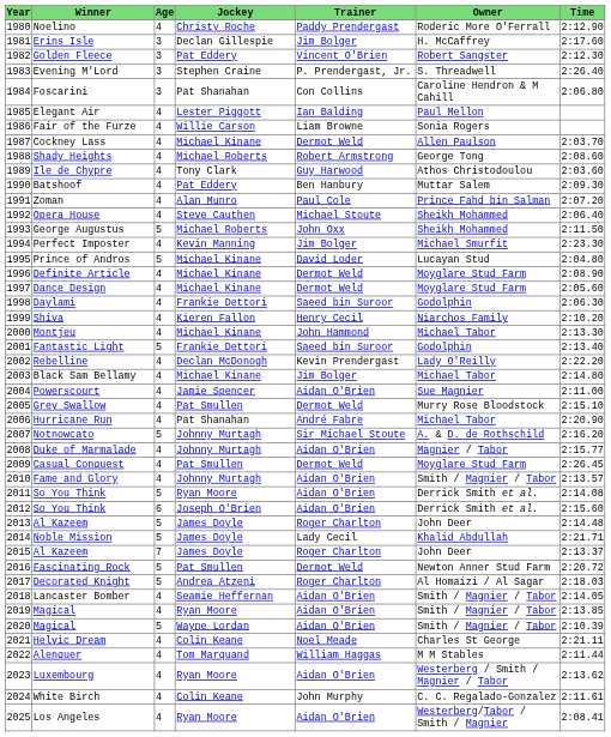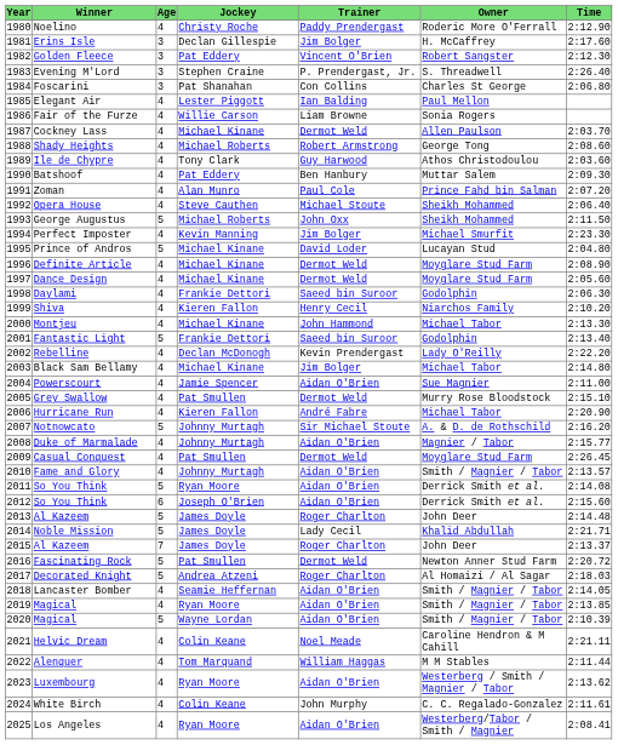Foscarini | Owner: Caroline Hendron & M Cahill -> Charles St George
Hurricane Run | Jockey: Pat Shanahan -> Kieren Fallon
Helvic Dream | Owner: Charles St George -> Caroline Hendron & M Cahill
